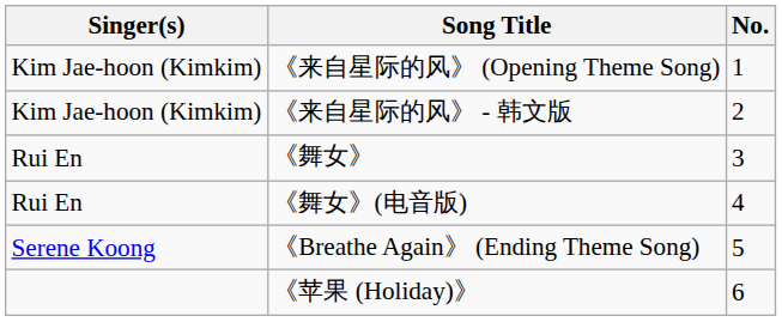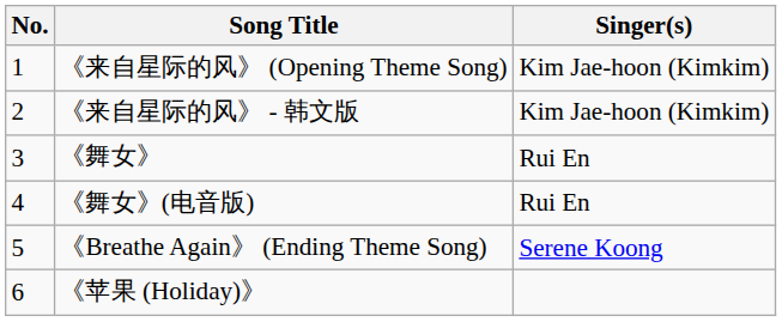columns swapped: No. <-> Singer(s)
